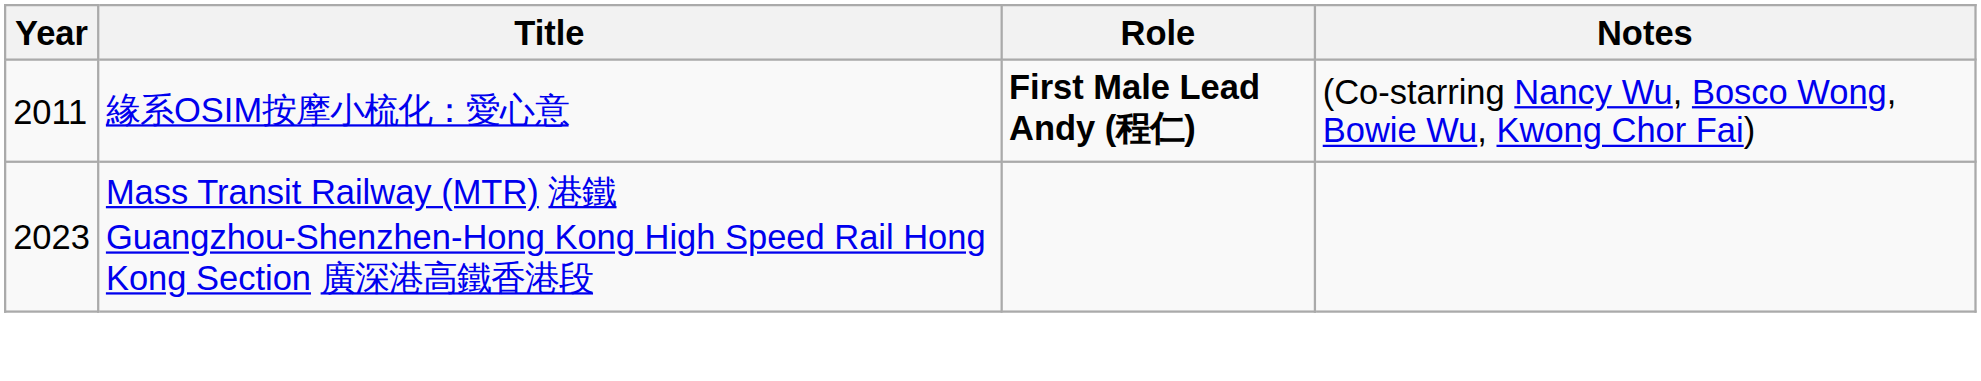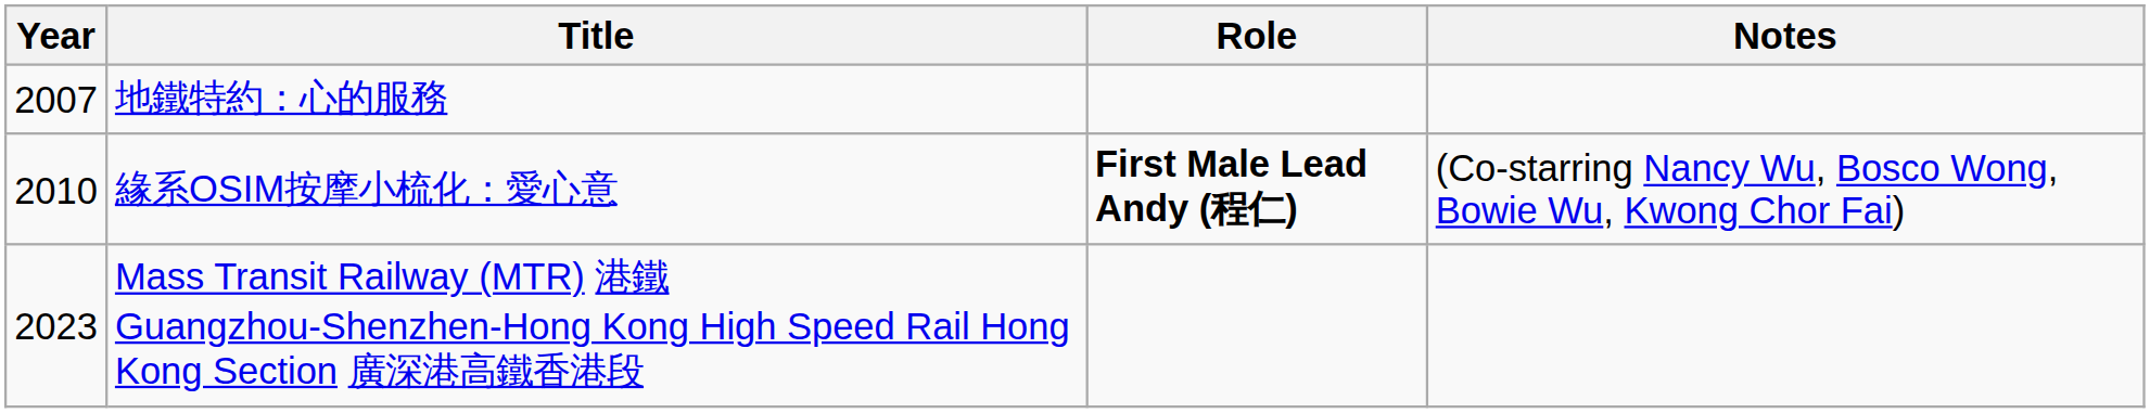+ row: 2007 | 地鐵特約：心的服務
緣系OSIM按摩小梳化：愛心意 | Year: 2011 -> 2010
